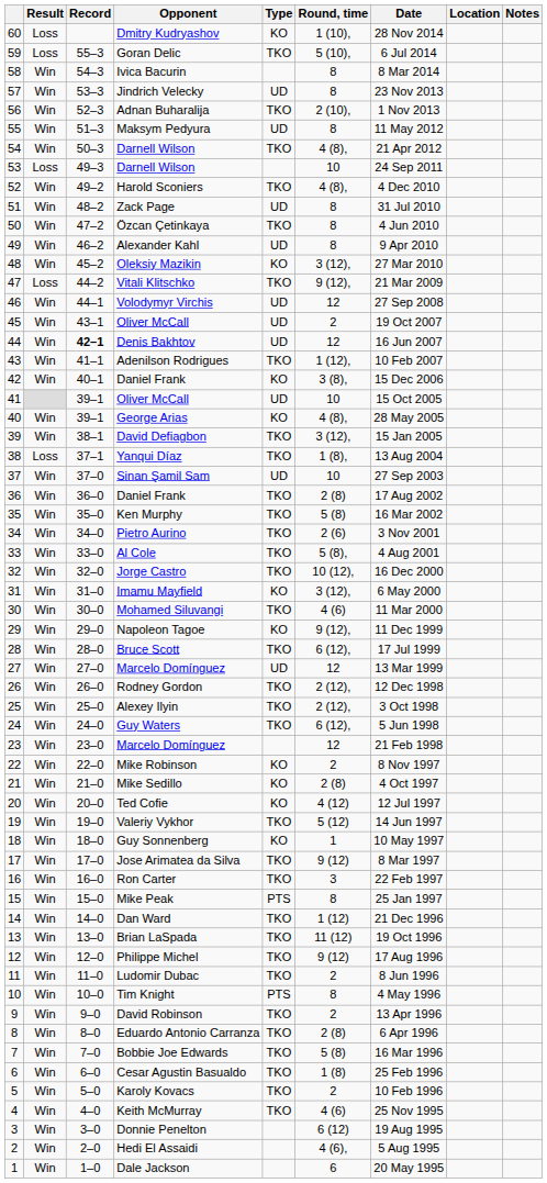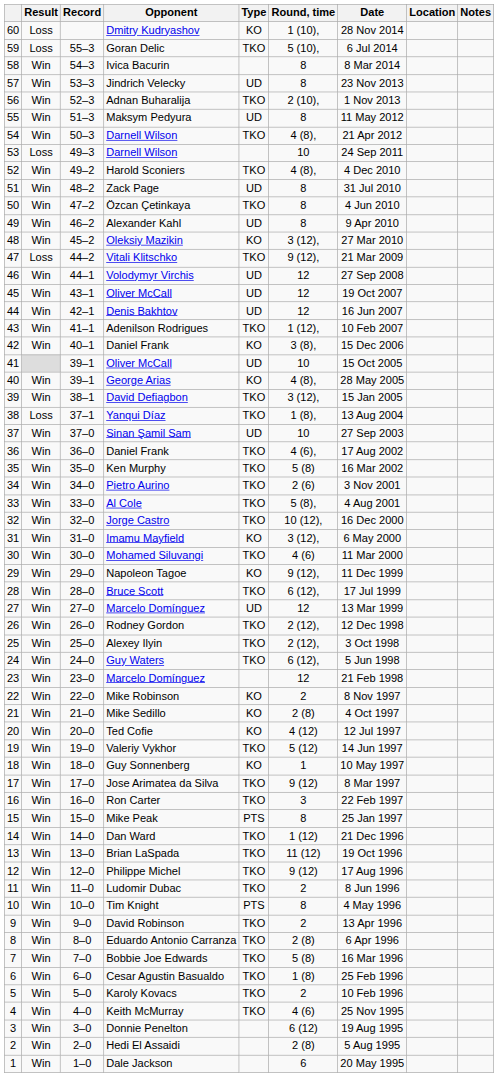45 / Oliver McCall | Round, time: 2 -> 12
Denis Bakhtov | Record: bold -> normal
36 / Daniel Frank | Round, time: 2 (8) -> 4 (6),
Hedi El Assaidi | Round, time: 4 (6), -> 2 (8)
